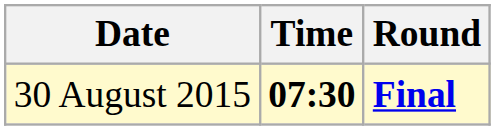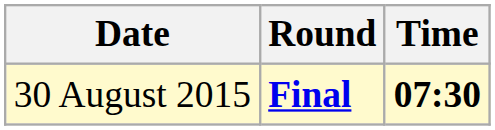columns swapped: Time <-> Round
